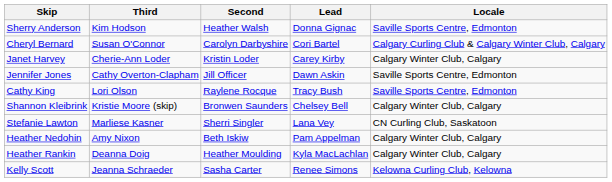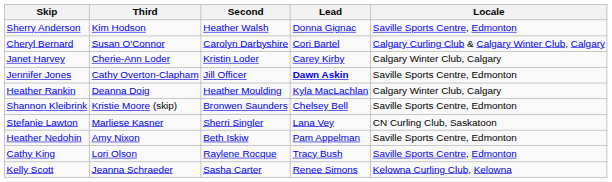Jennifer Jones | Lead: normal -> bold
rows swapped: Cathy King <-> Heather Rankin
Shannon Kleibrink | Locale: Calgary Winter Club, Calgary -> Saville Sports Centre, Edmonton
Heather Nedohin | Locale: Calgary Winter Club, Calgary -> Saville Sports Centre, Edmonton
